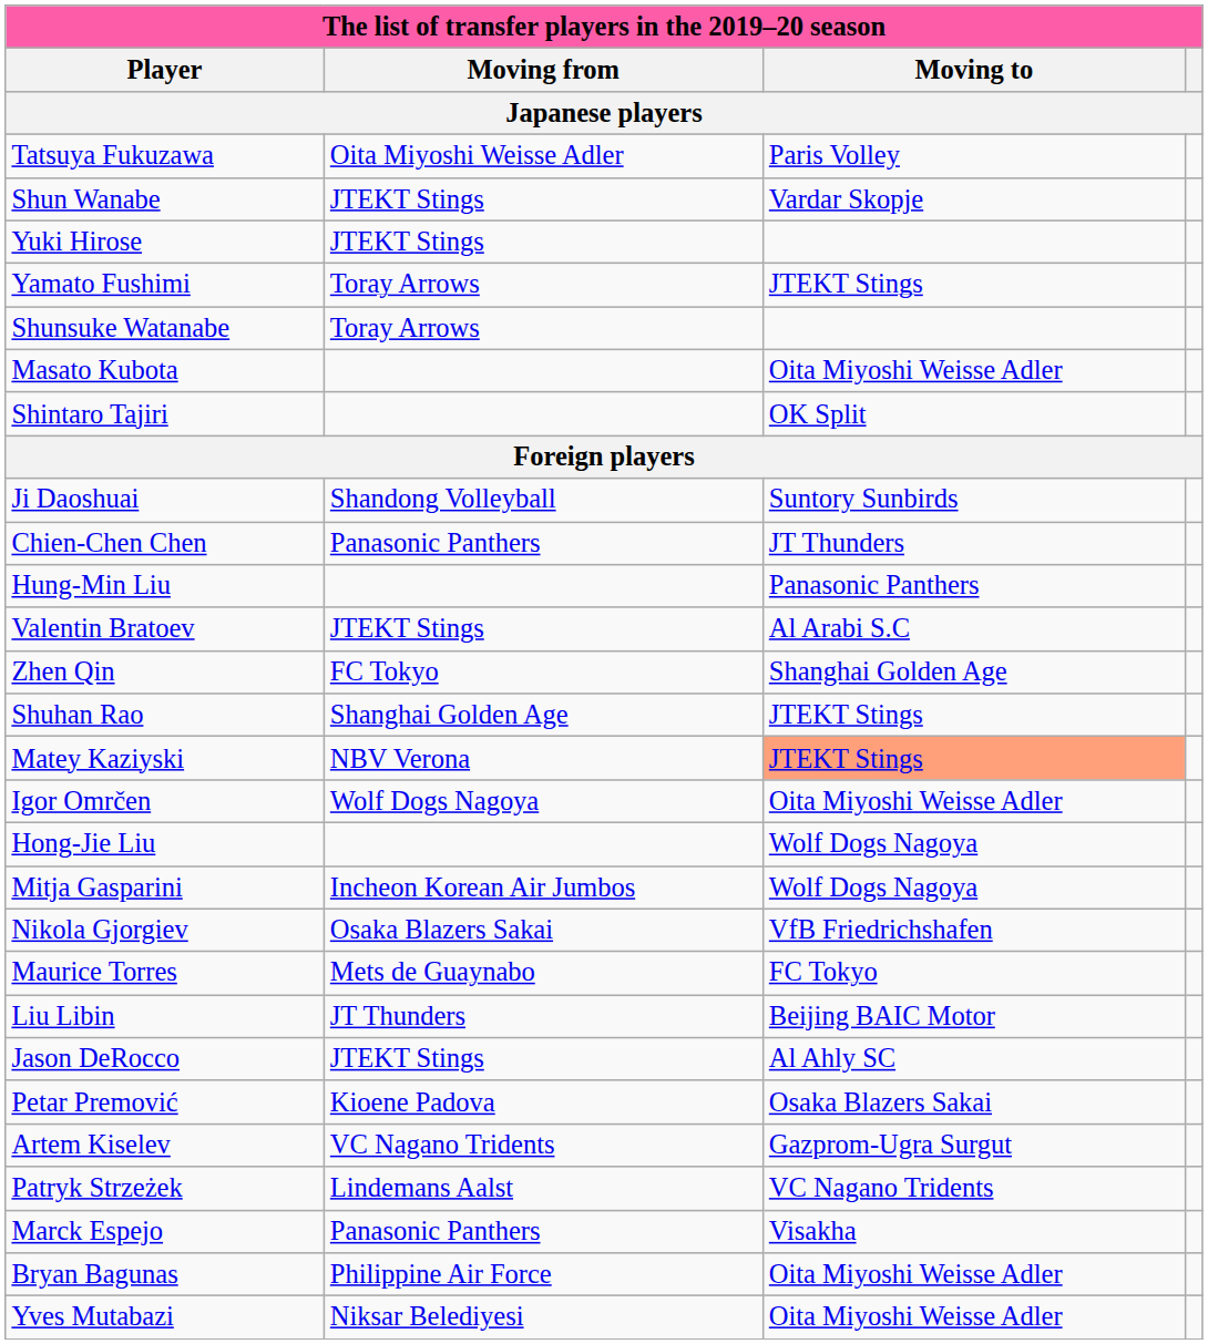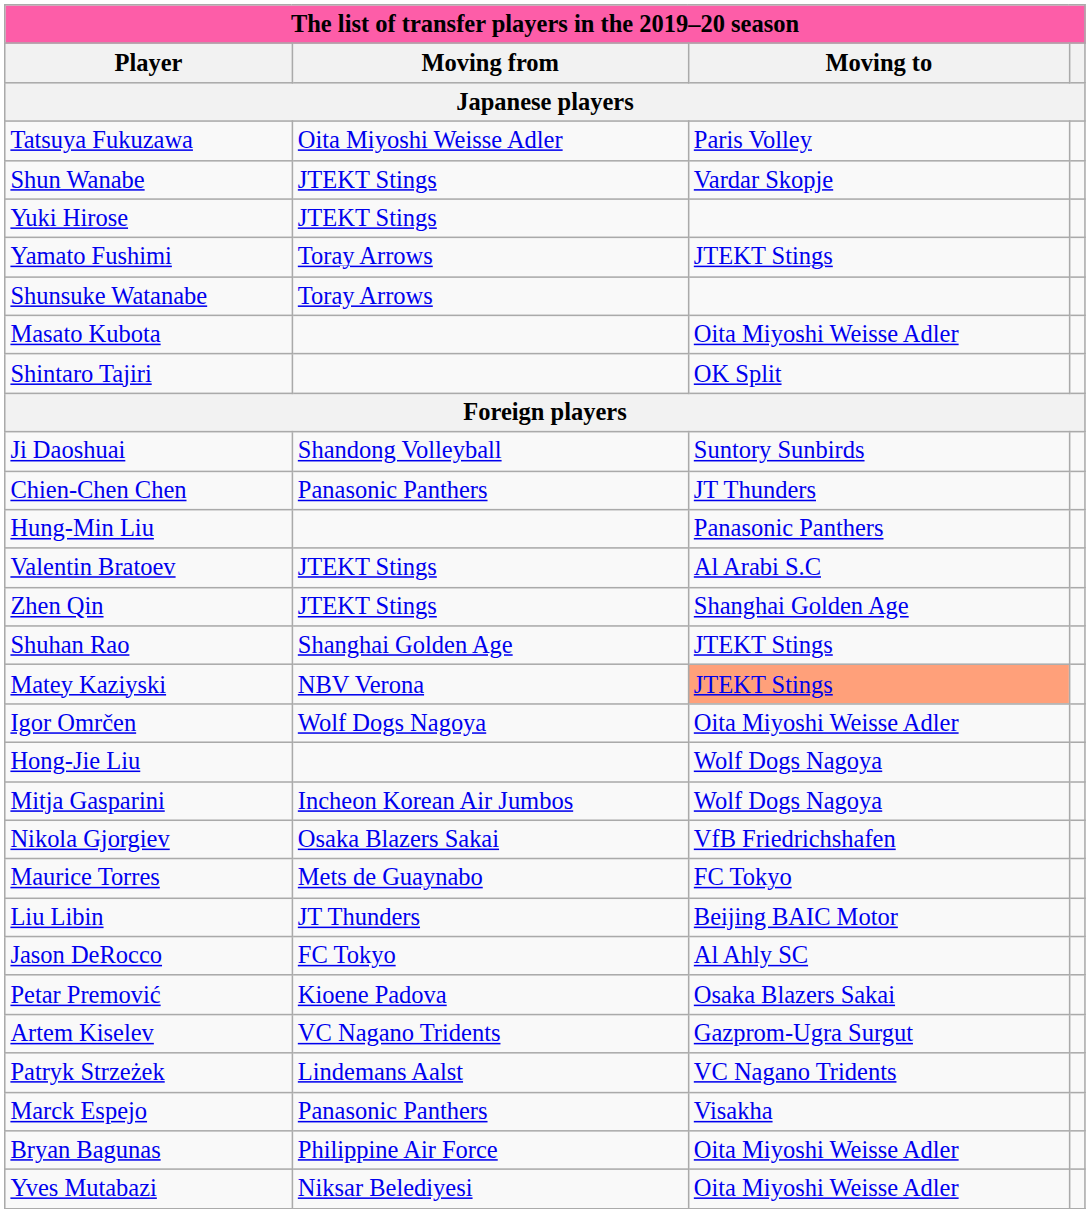Zhen Qin | Moving from / Japanese players: FC Tokyo -> JTEKT Stings
Jason DeRocco | Moving from / Japanese players: JTEKT Stings -> FC Tokyo
